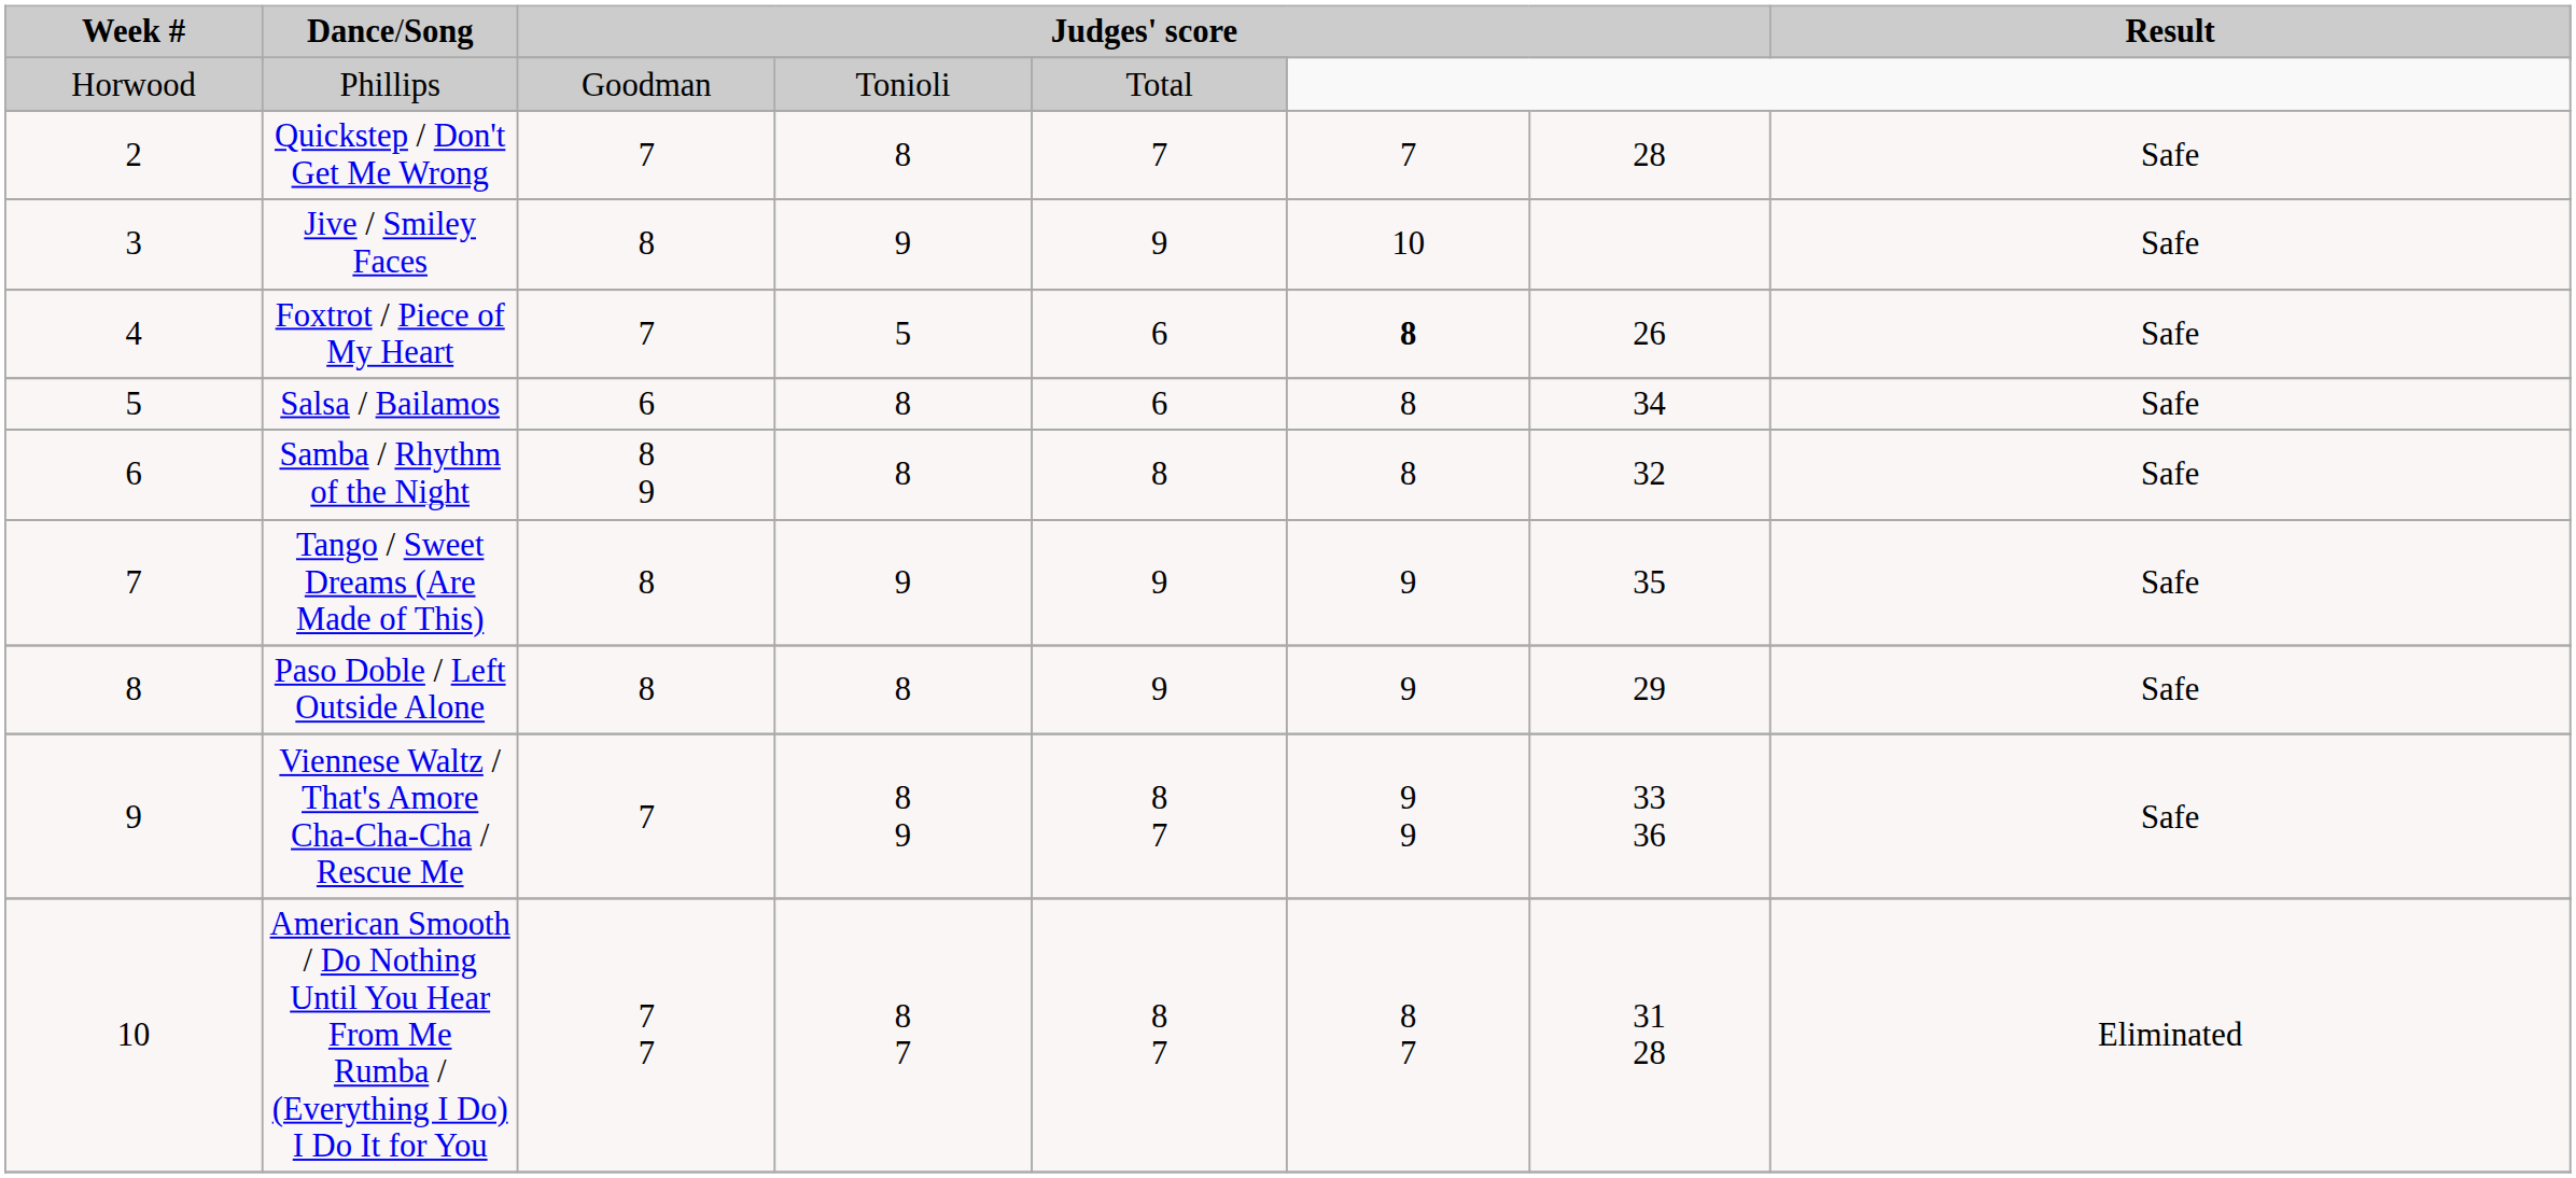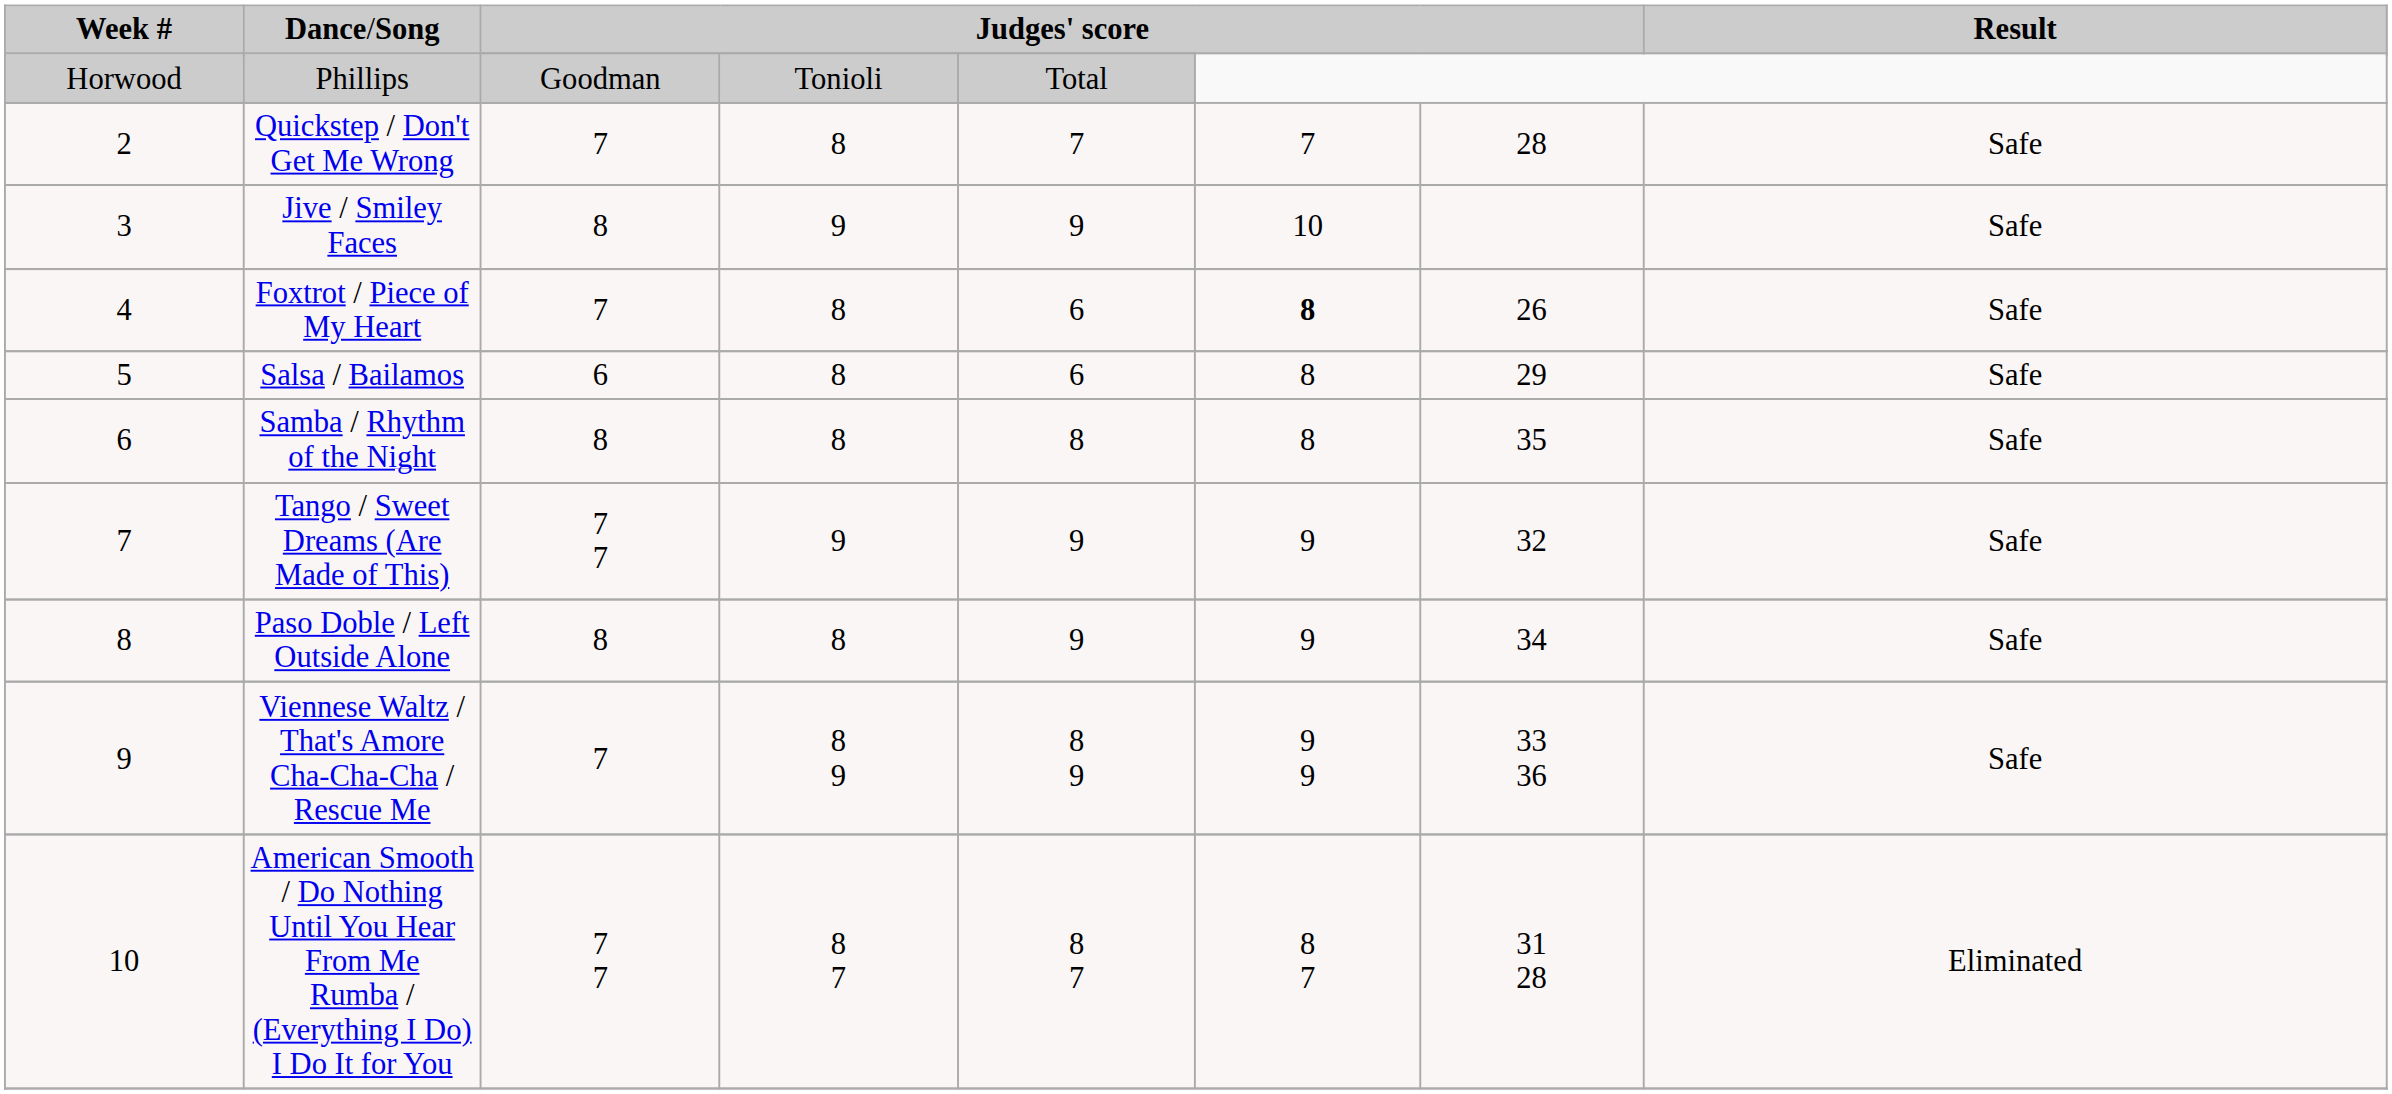Foxtrot / Piece of My Heart | column 4: 5 -> 8
Salsa / Bailamos | column 7: 34 -> 29
Samba / Rhythm of the Night | column 3: 8 9 -> 8
Samba / Rhythm of the Night | column 7: 32 -> 35
Tango / Sweet Dreams (Are Made of This) | column 3: 8 -> 7 7
Tango / Sweet Dreams (Are Made of This) | column 7: 35 -> 32
Paso Doble / Left Outside Alone | column 7: 29 -> 34
Viennese Waltz / That's Amore Cha-Cha-Cha / Rescue Me | column 5: 8 7 -> 8 9
